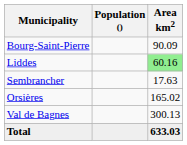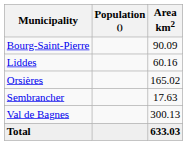Liddes | Area km2: lightgreen background -> no background
rows swapped: Orsières <-> Sembrancher
